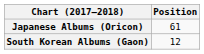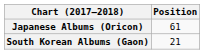South Korean Albums (Gaon) | Position: 12 -> 21
